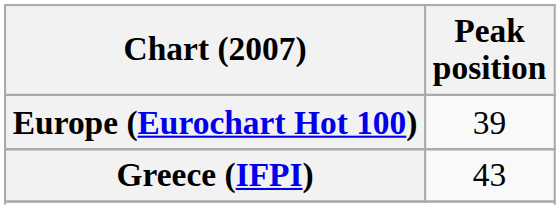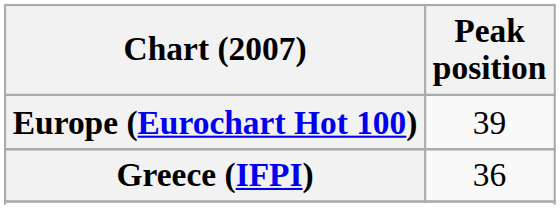Greece (IFPI) | Peak position: 43 -> 36
